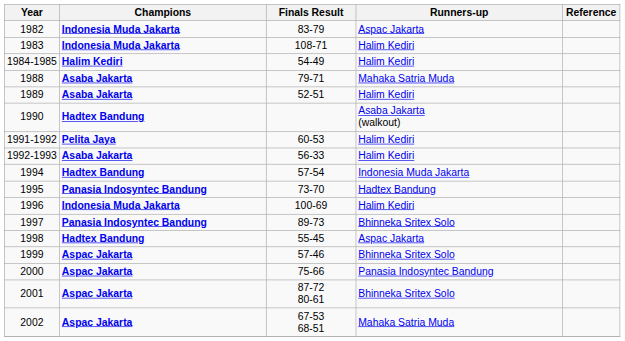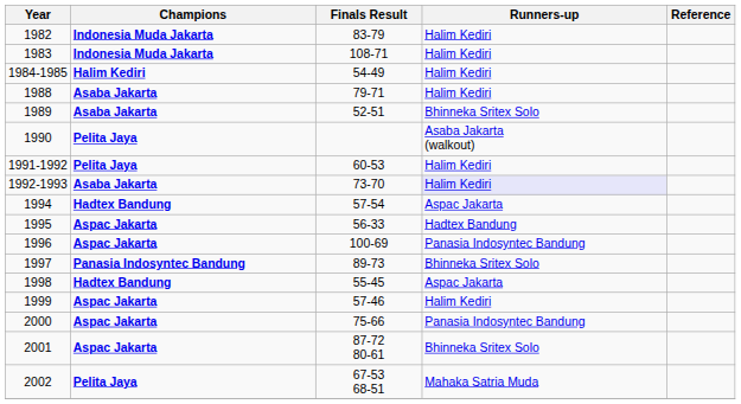1982 | Runners-up: Aspac Jakarta -> Halim Kediri
1988 | Runners-up: Mahaka Satria Muda -> Halim Kediri
1989 | Runners-up: Halim Kediri -> Bhinneka Sritex Solo
1990 | Champions: Hadtex Bandung -> Pelita Jaya
1992-1993 | Finals Result: 56-33 -> 73-70
1992-1993 | Runners-up: no background -> lavender background
1994 | Runners-up: Indonesia Muda Jakarta -> Aspac Jakarta
1995 | Champions: Panasia Indosyntec Bandung -> Aspac Jakarta
1995 | Finals Result: 73-70 -> 56-33
1996 | Champions: Indonesia Muda Jakarta -> Aspac Jakarta
1996 | Runners-up: Halim Kediri -> Panasia Indosyntec Bandung
1999 | Runners-up: Bhinneka Sritex Solo -> Halim Kediri
2002 | Champions: Aspac Jakarta -> Pelita Jaya
